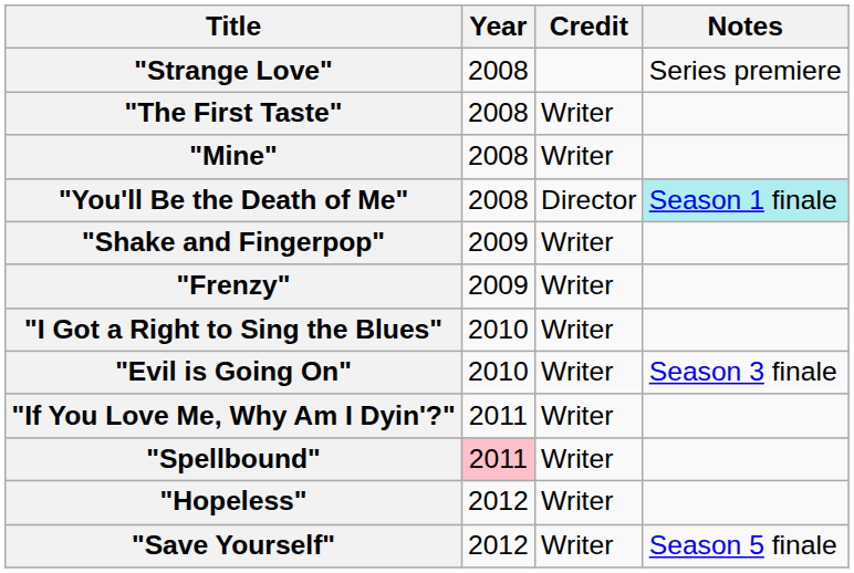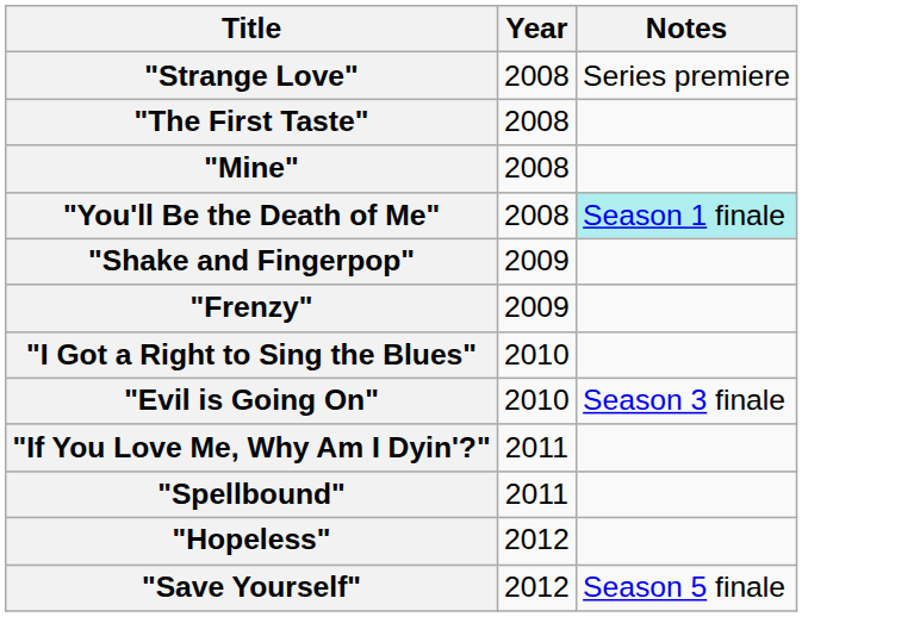- column: Credit | Writer | Writer | Director | Writer | Writer | Writer | Writer | Writer | Writer | Writer | Writer
"Spellbound" | Year: pink background -> no background
